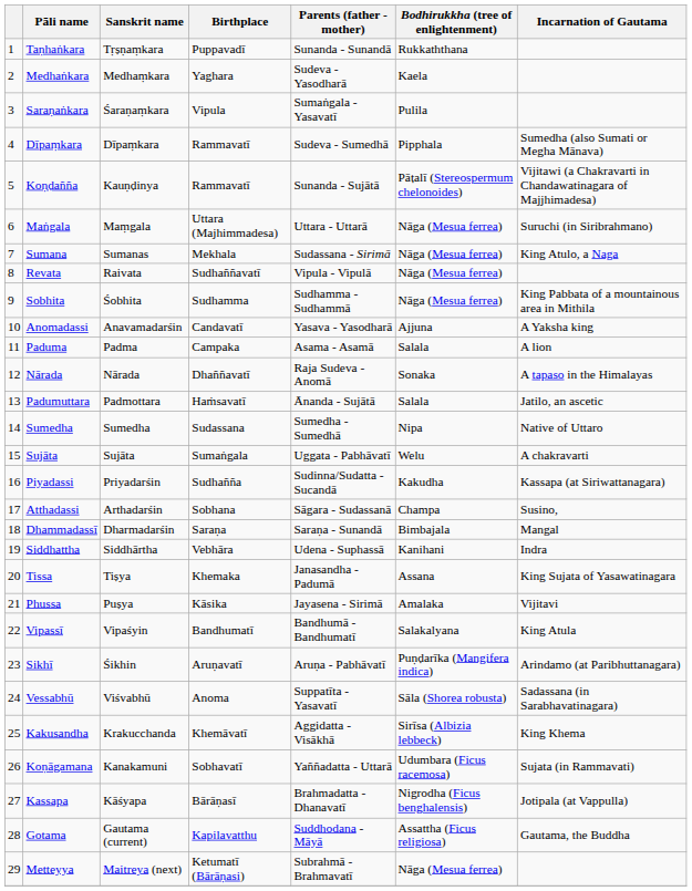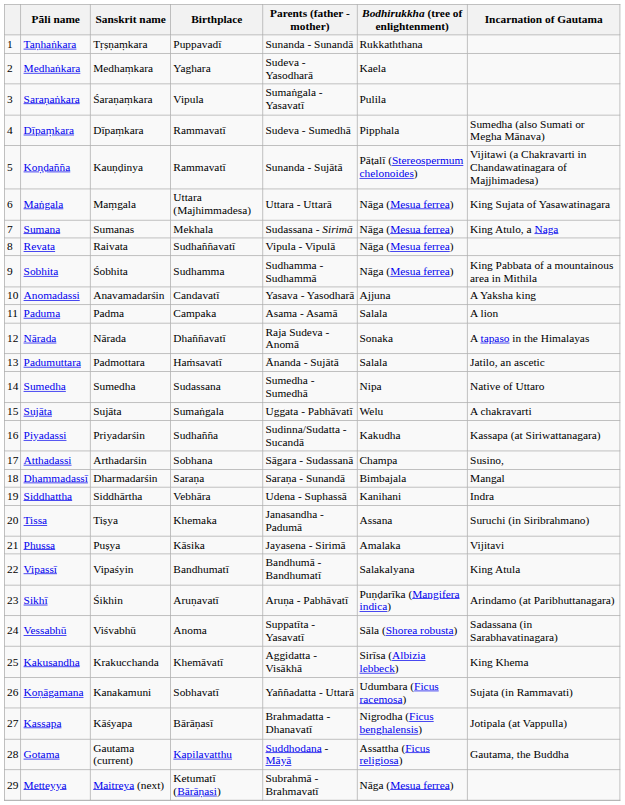Maṅgala | Incarnation of Gautama: Suruchi (in Siribrahmano) -> King Sujata of Yasawatinagara
Tissa | Incarnation of Gautama: King Sujata of Yasawatinagara -> Suruchi (in Siribrahmano)
